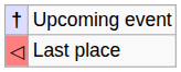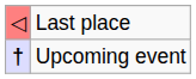rows swapped: Last place <-> Upcoming event
